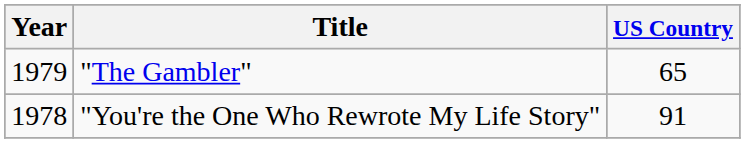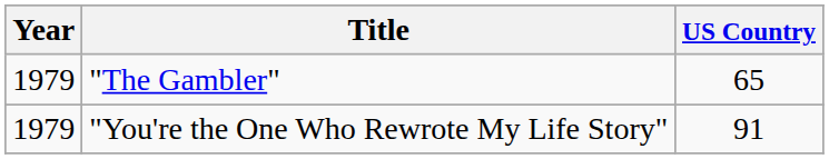"You're the One Who Rewrote My Life Story" | Year: 1978 -> 1979
